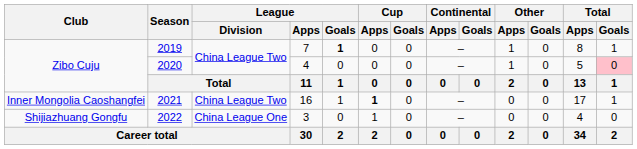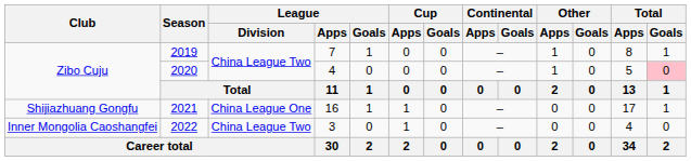2019 | League / Goals: bold -> normal
2021 | Club: Inner Mongolia Caoshangfei -> Shijiazhuang Gongfu
2021 | League / Division: China League Two -> China League One
2021 | Cup / Apps: bold -> normal
2022 | Club: Shijiazhuang Gongfu -> Inner Mongolia Caoshangfei
2022 | League / Division: China League One -> China League Two
